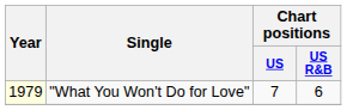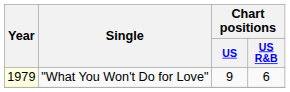"What You Won't Do for Love" | Chart positions / US: 7 -> 9
